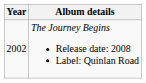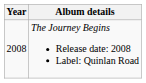The Journey Begins Release date: 2008 Label: Quinlan Road | Year: 2002 -> 2008
